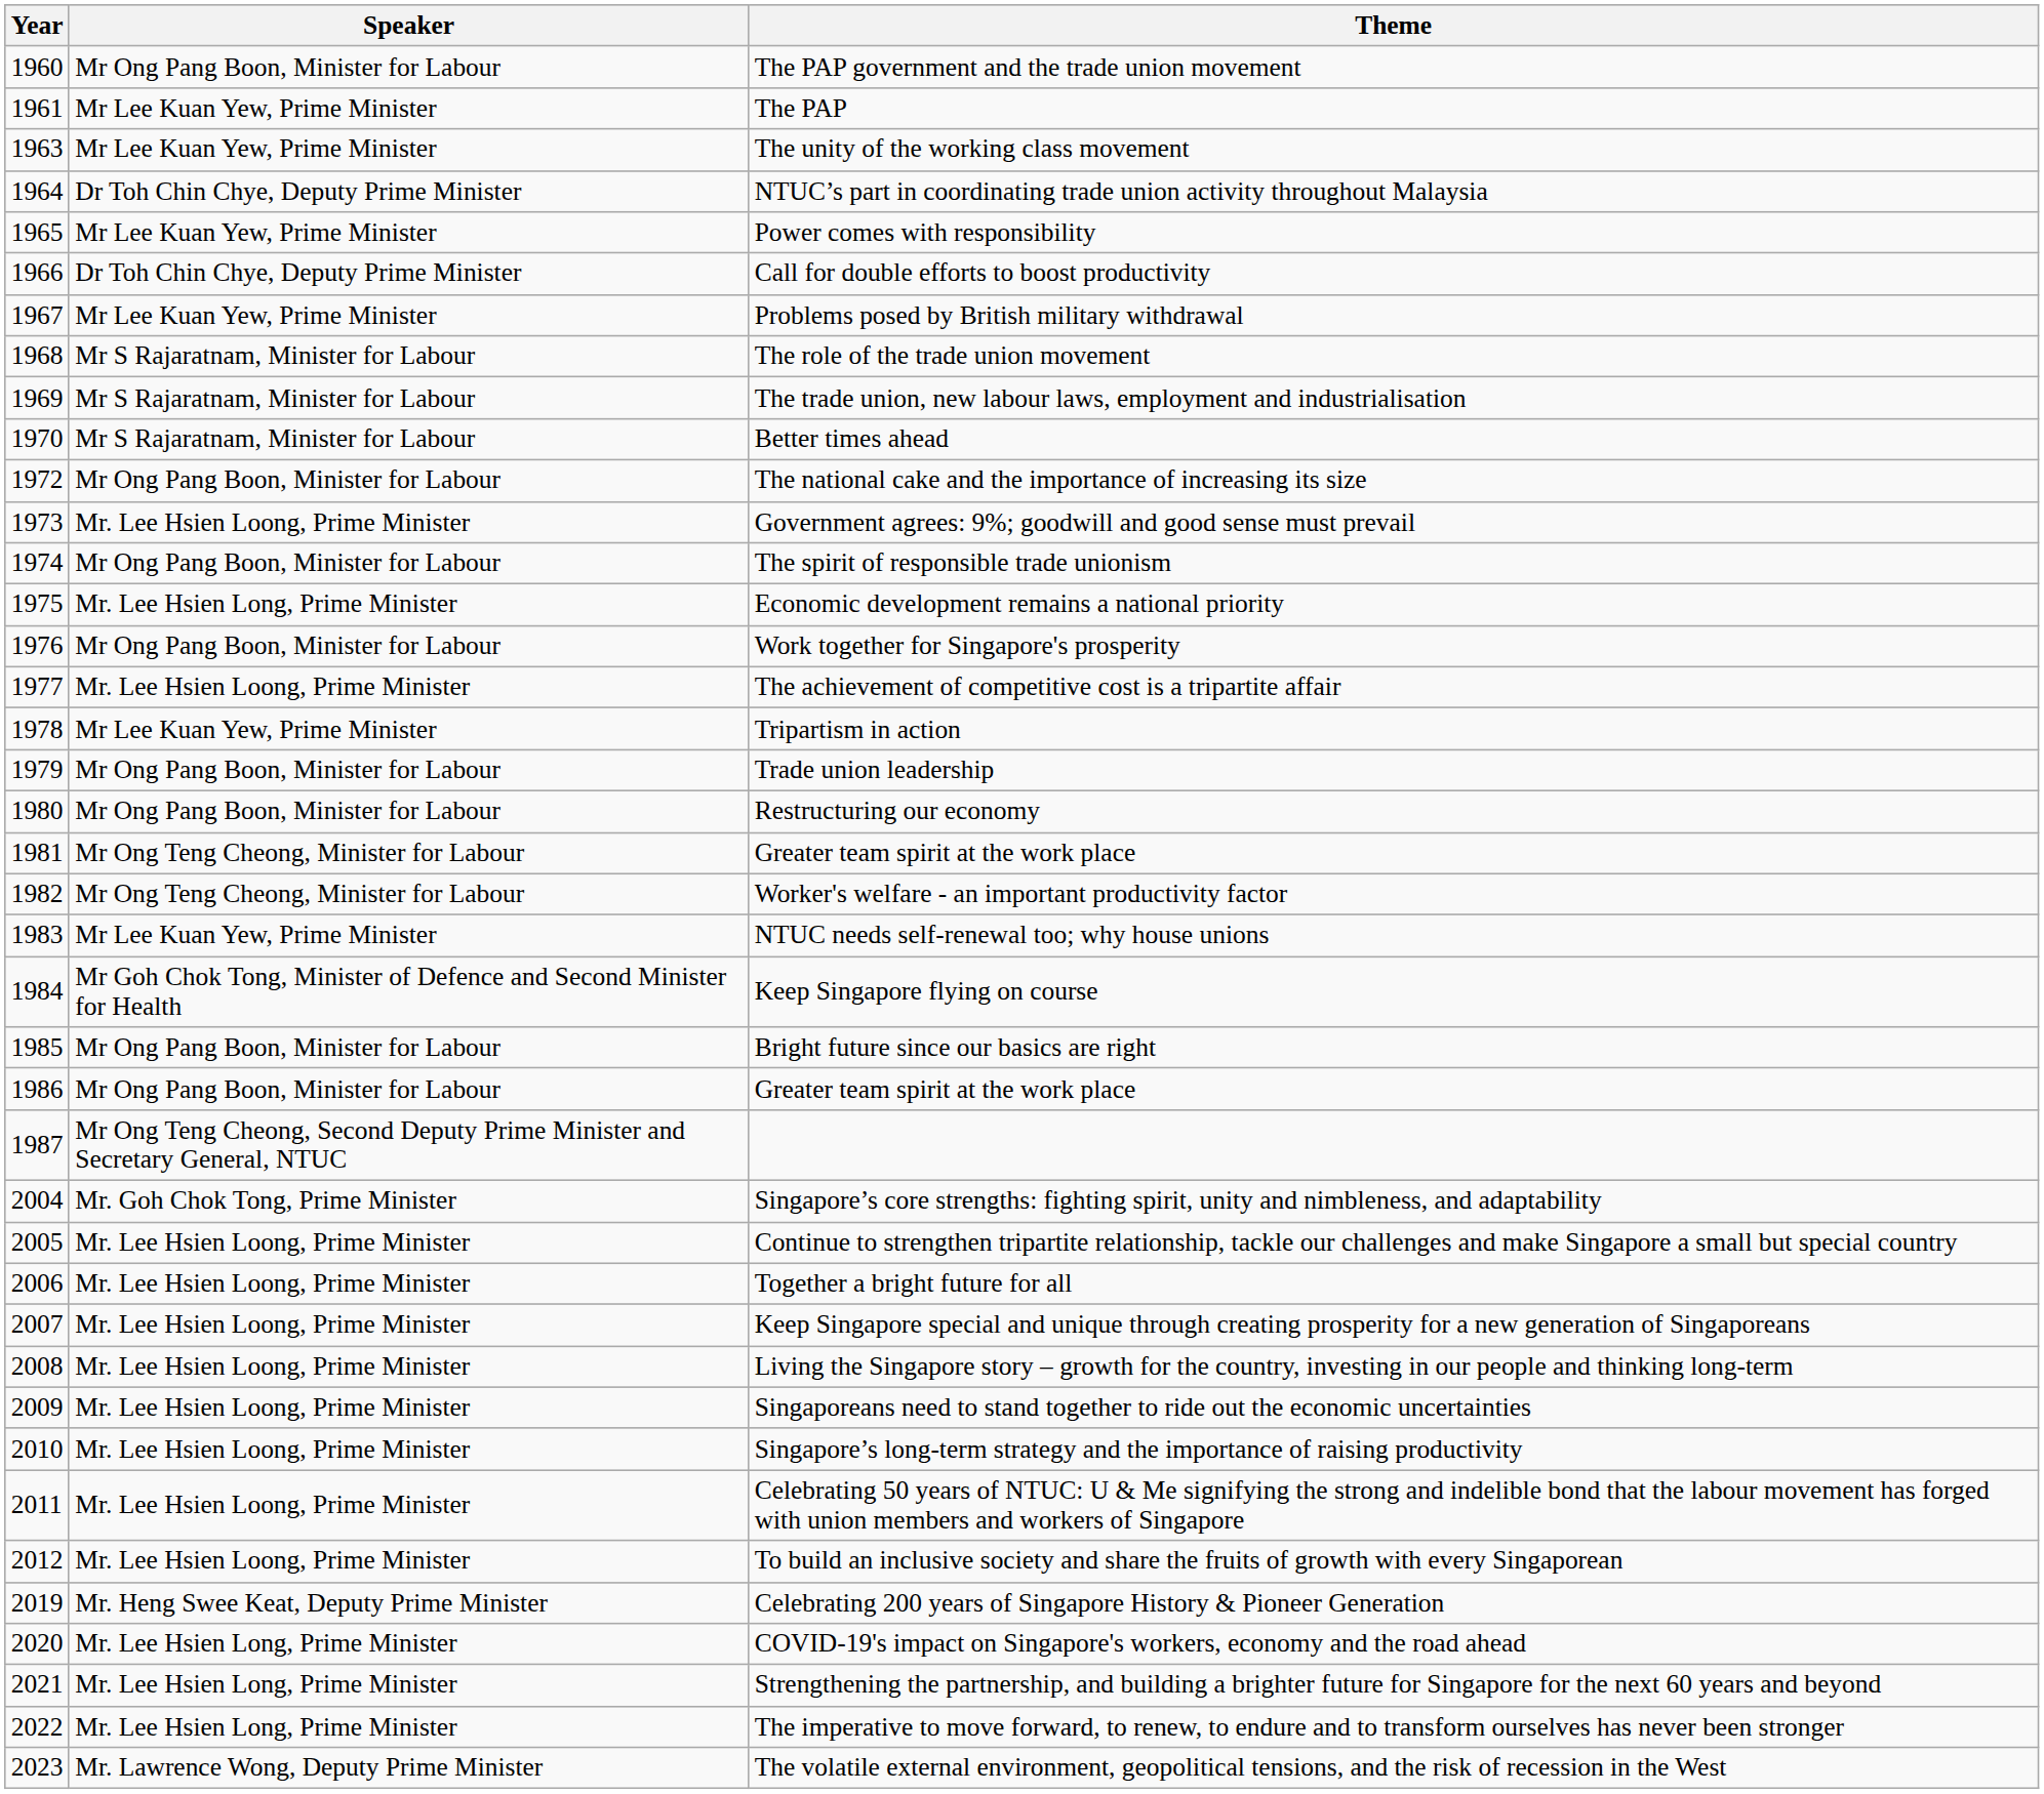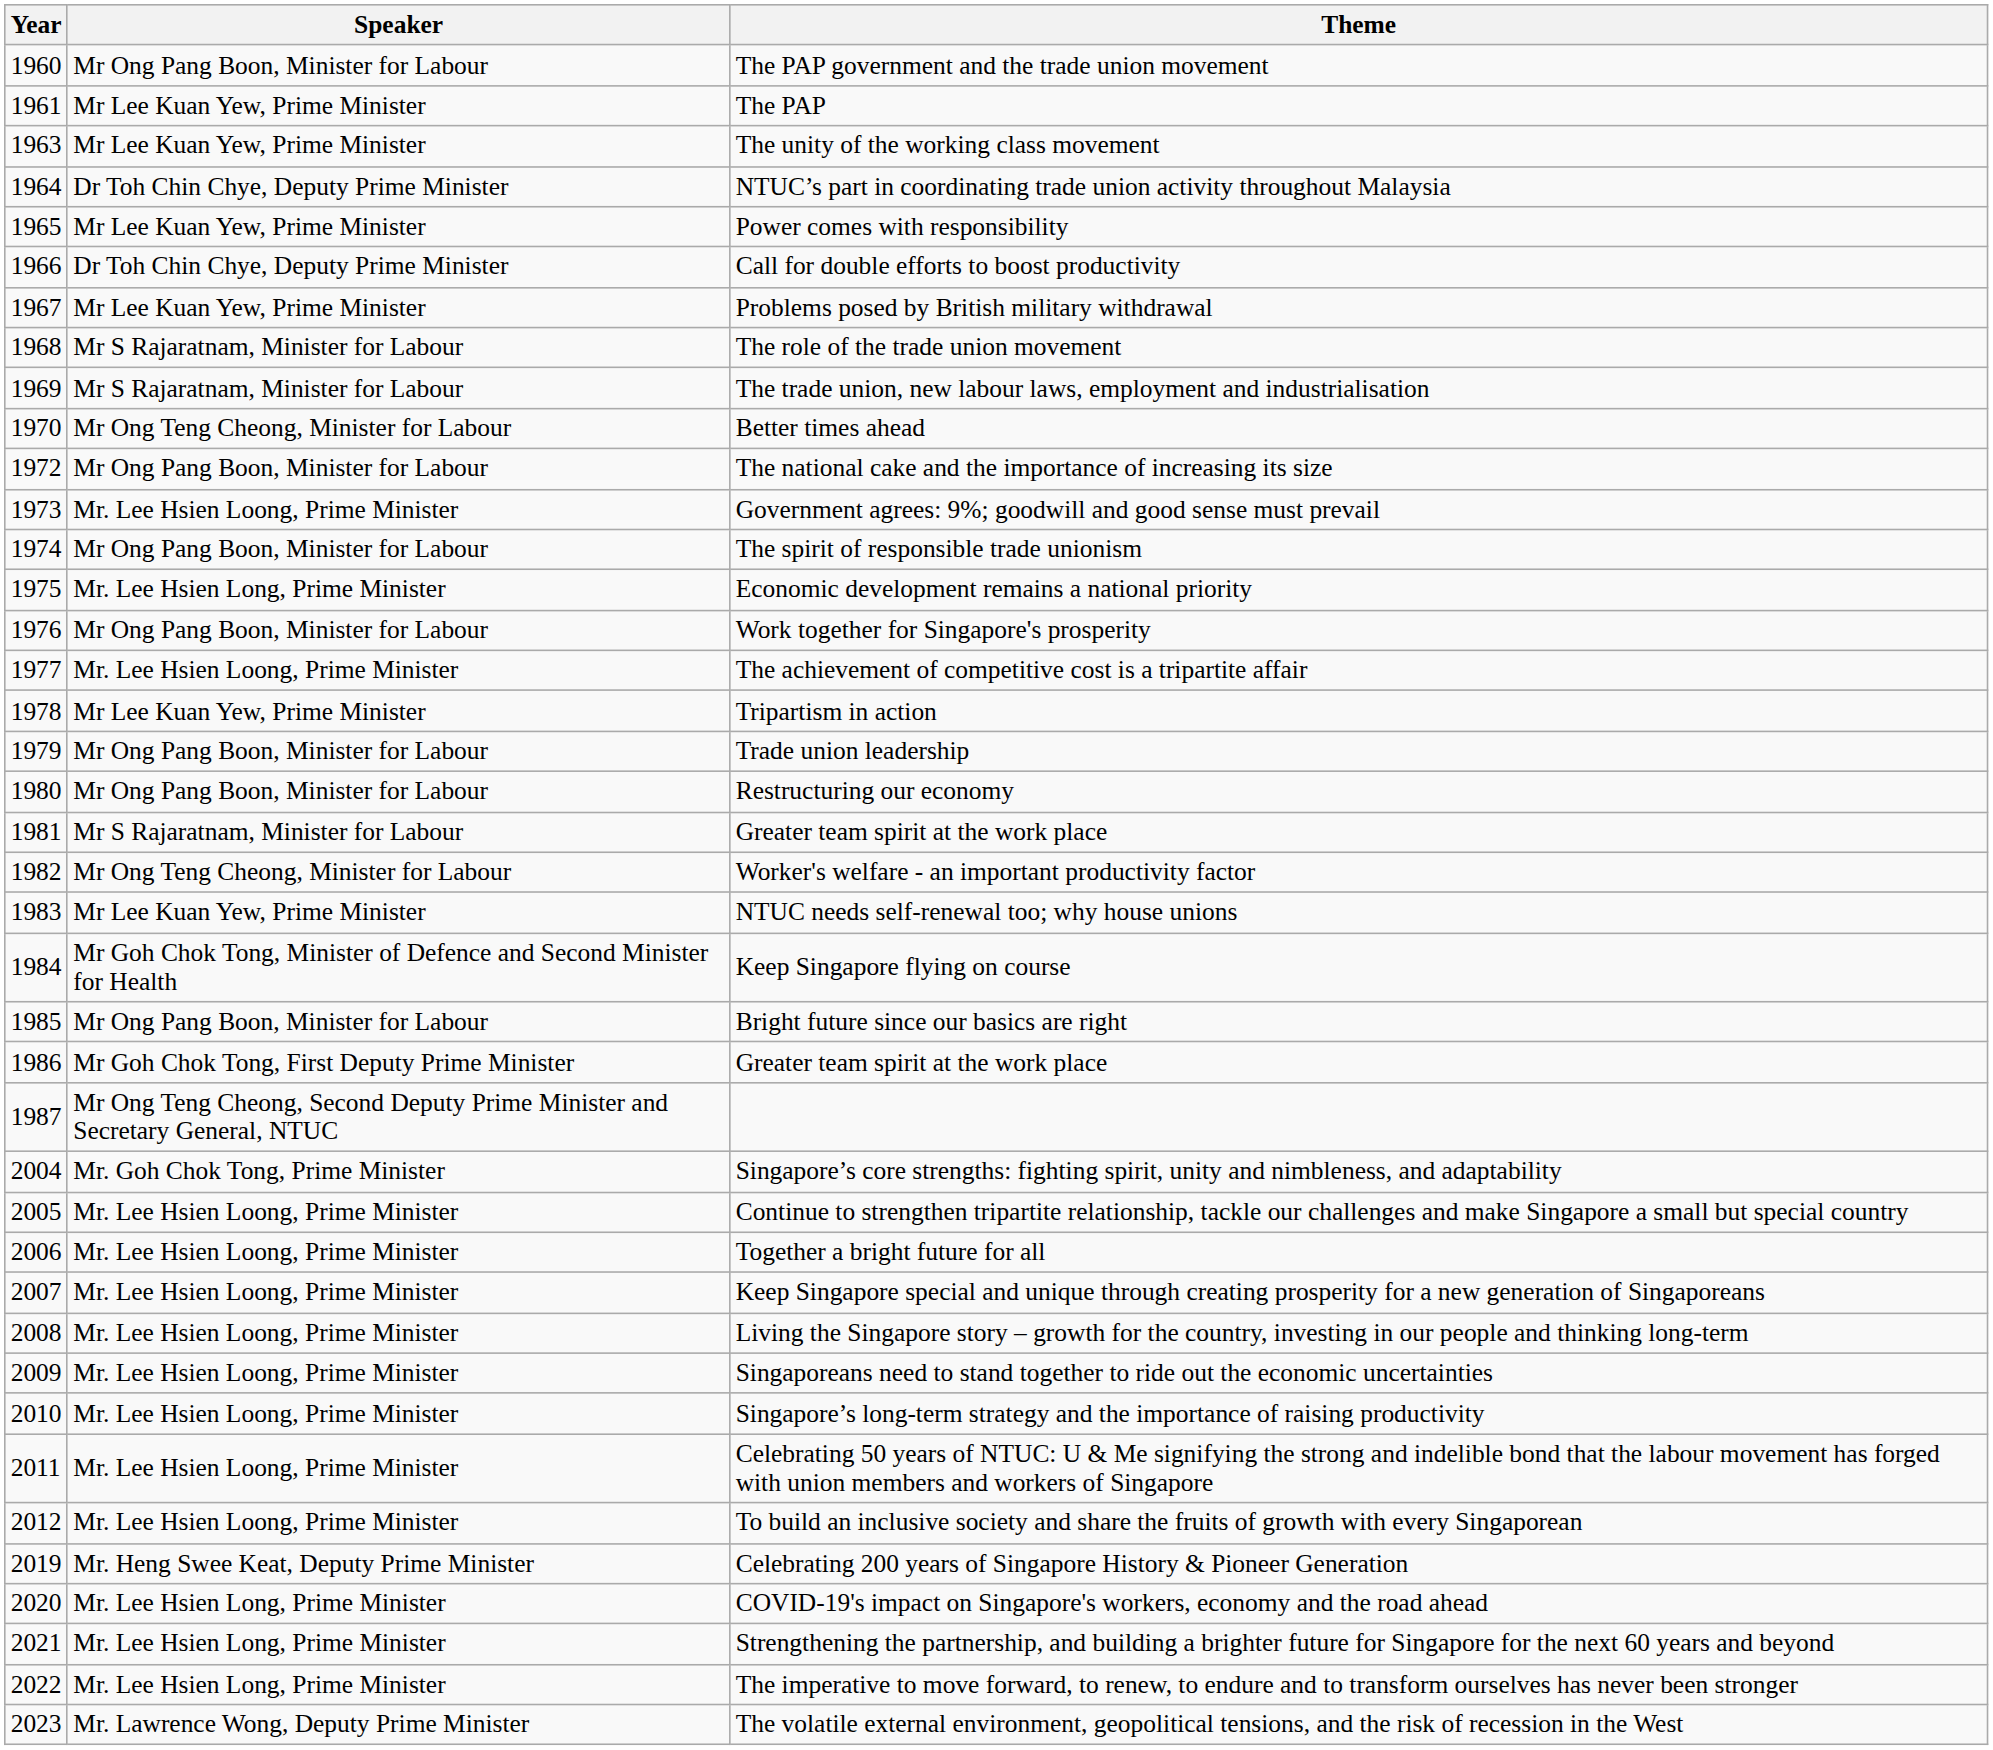Better times ahead | Speaker: Mr S Rajaratnam, Minister for Labour -> Mr Ong Teng Cheong, Minister for Labour
1981 / Greater team spirit at the work place | Speaker: Mr Ong Teng Cheong, Minister for Labour -> Mr S Rajaratnam, Minister for Labour
1986 / Greater team spirit at the work place | Speaker: Mr Ong Pang Boon, Minister for Labour -> Mr Goh Chok Tong, First Deputy Prime Minister
